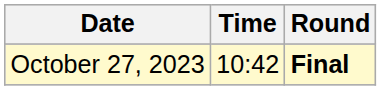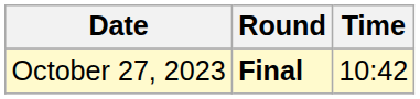columns swapped: Time <-> Round
